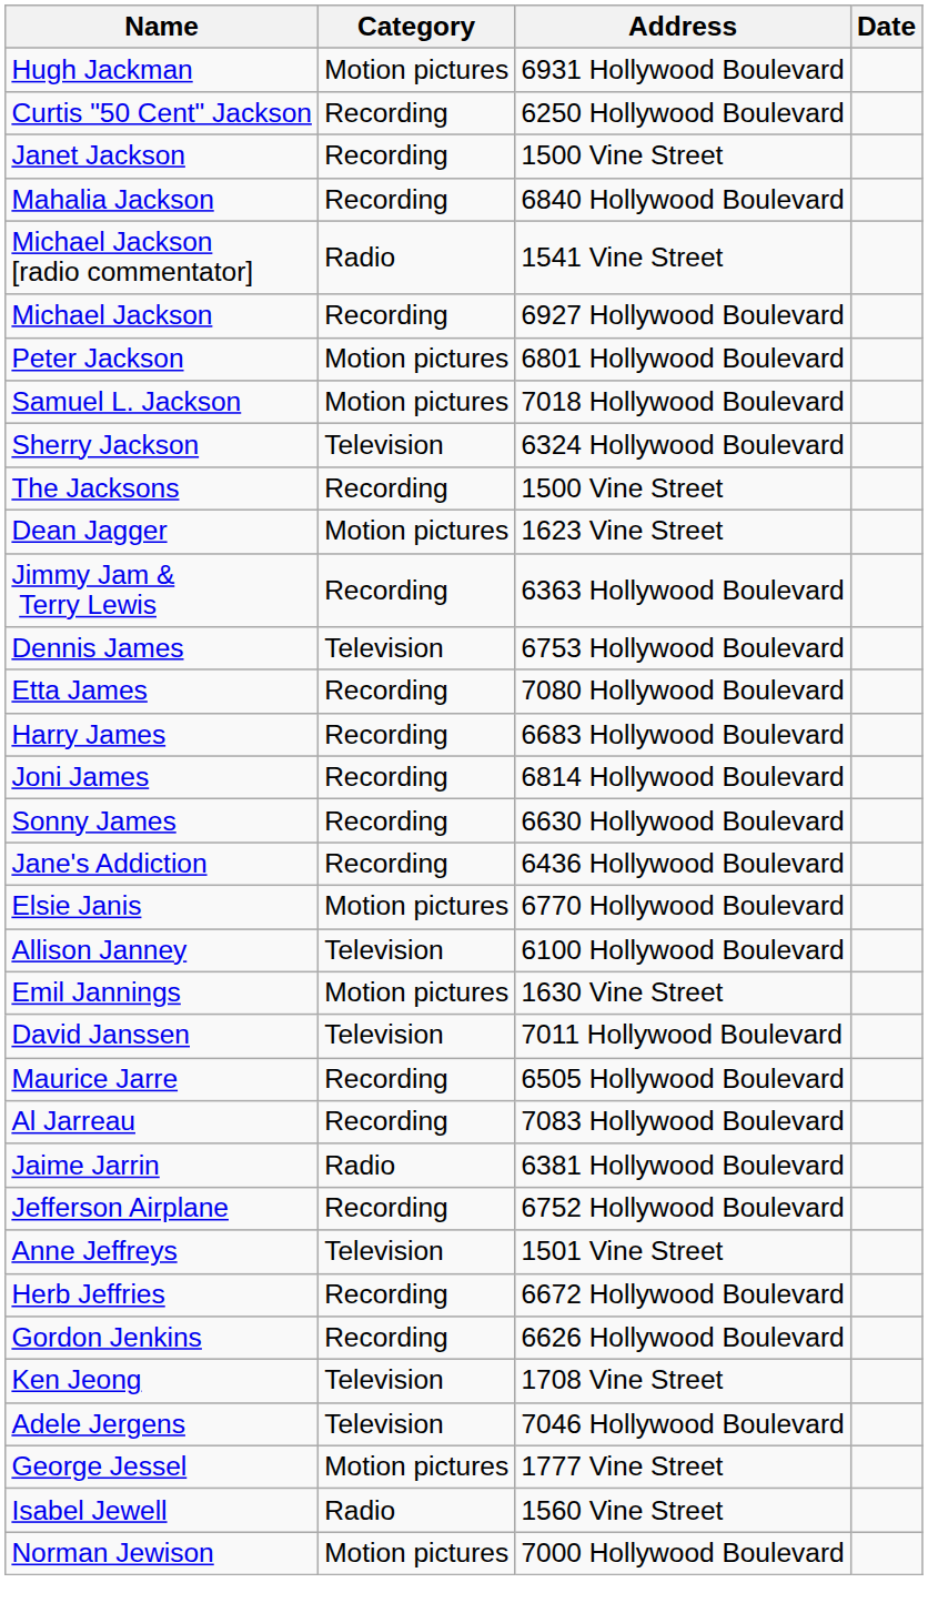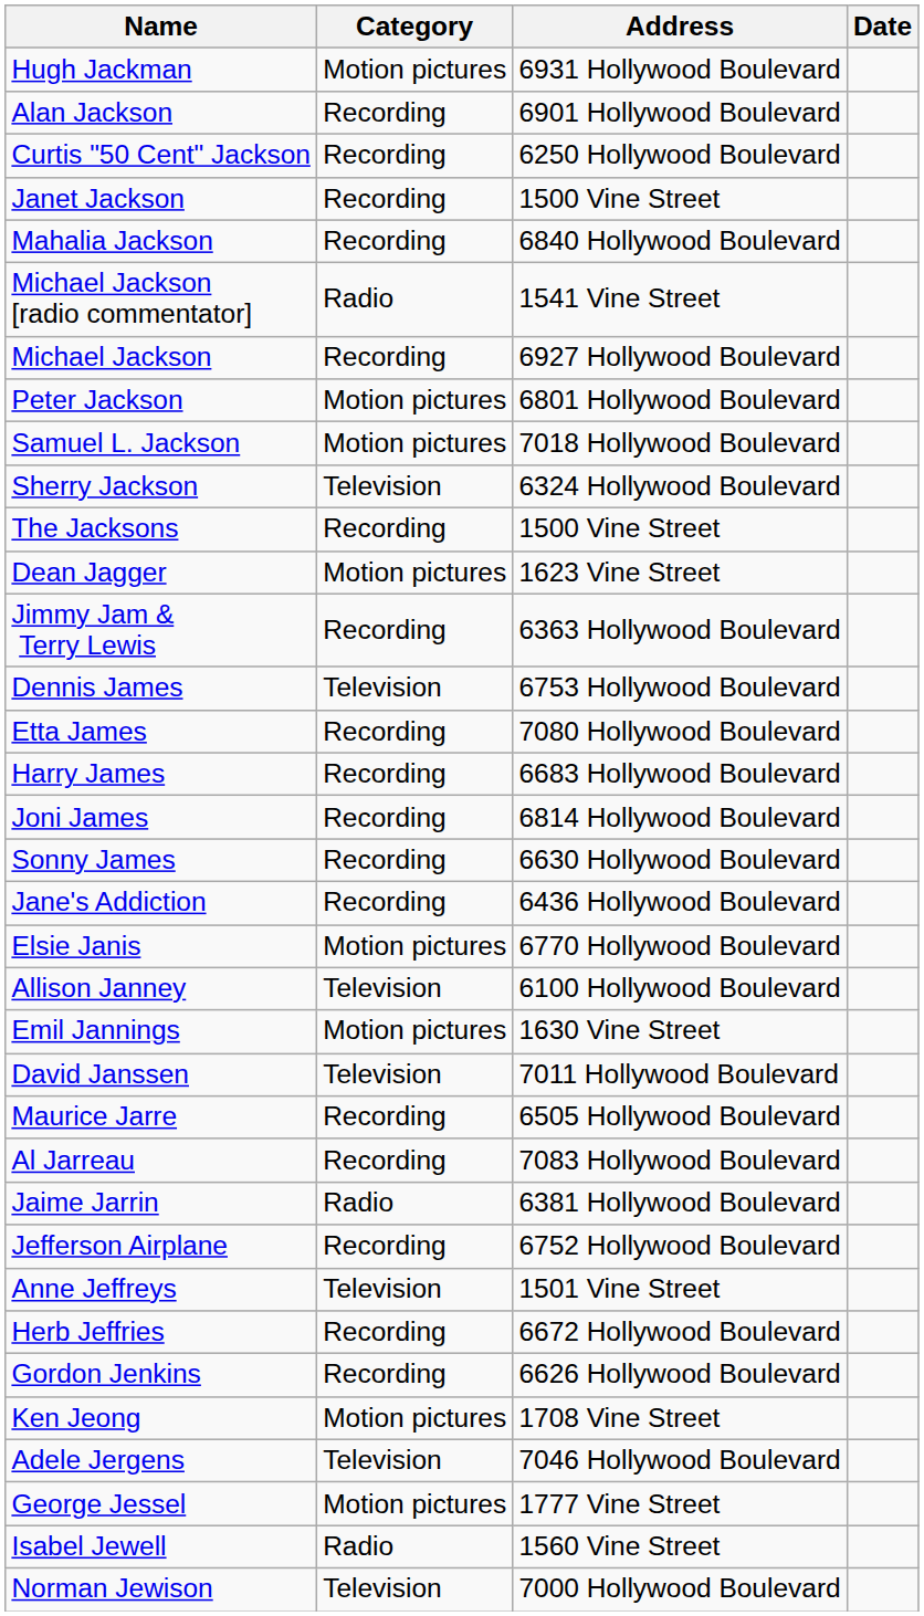+ row: Alan Jackson | Recording | 6901 Hollywood Boulevard
Ken Jeong | Category: Television -> Motion pictures
Norman Jewison | Category: Motion pictures -> Television
